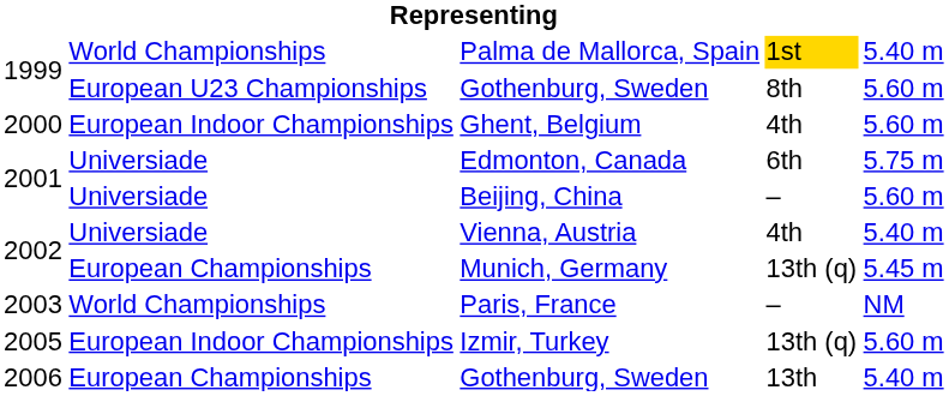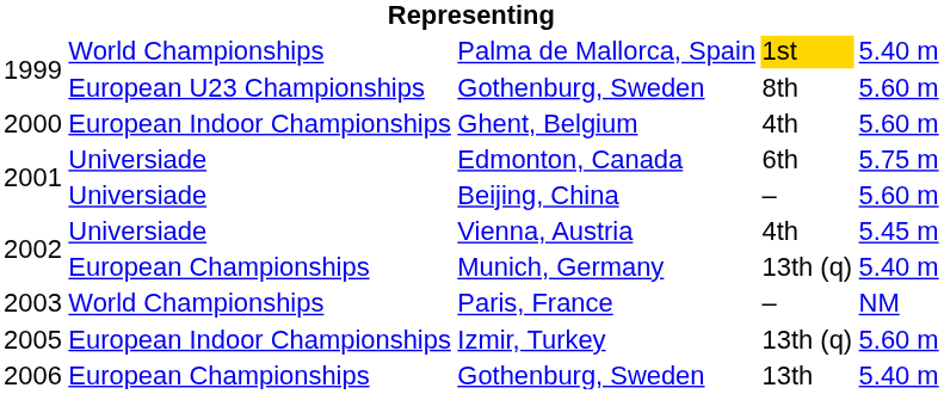Vienna, Austria | column 5: 5.40 m -> 5.45 m
Munich, Germany | column 5: 5.45 m -> 5.40 m
